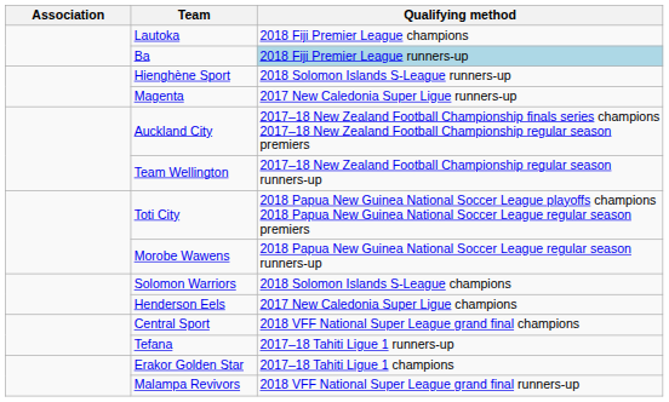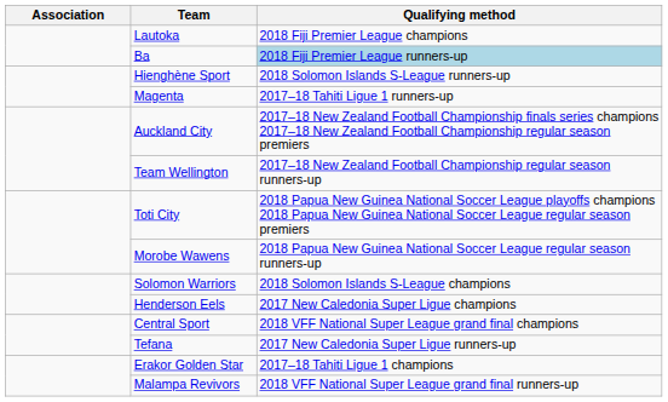Magenta | Qualifying method: 2017 New Caledonia Super Ligue runners-up -> 2017–18 Tahiti Ligue 1 runners-up
Tefana | Qualifying method: 2017–18 Tahiti Ligue 1 runners-up -> 2017 New Caledonia Super Ligue runners-up
